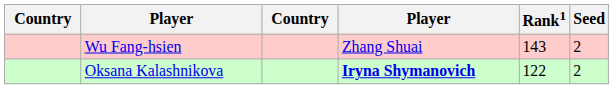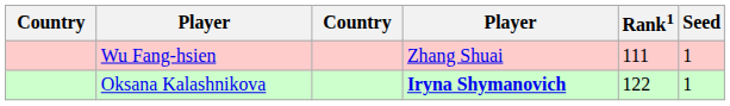Wu Fang-hsien | Rank1: 143 -> 111
Wu Fang-hsien | Seed: 2 -> 1
Oksana Kalashnikova | Seed: 2 -> 1
